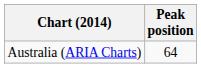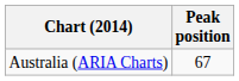Australia (ARIA Charts) | Peak position: 64 -> 67
